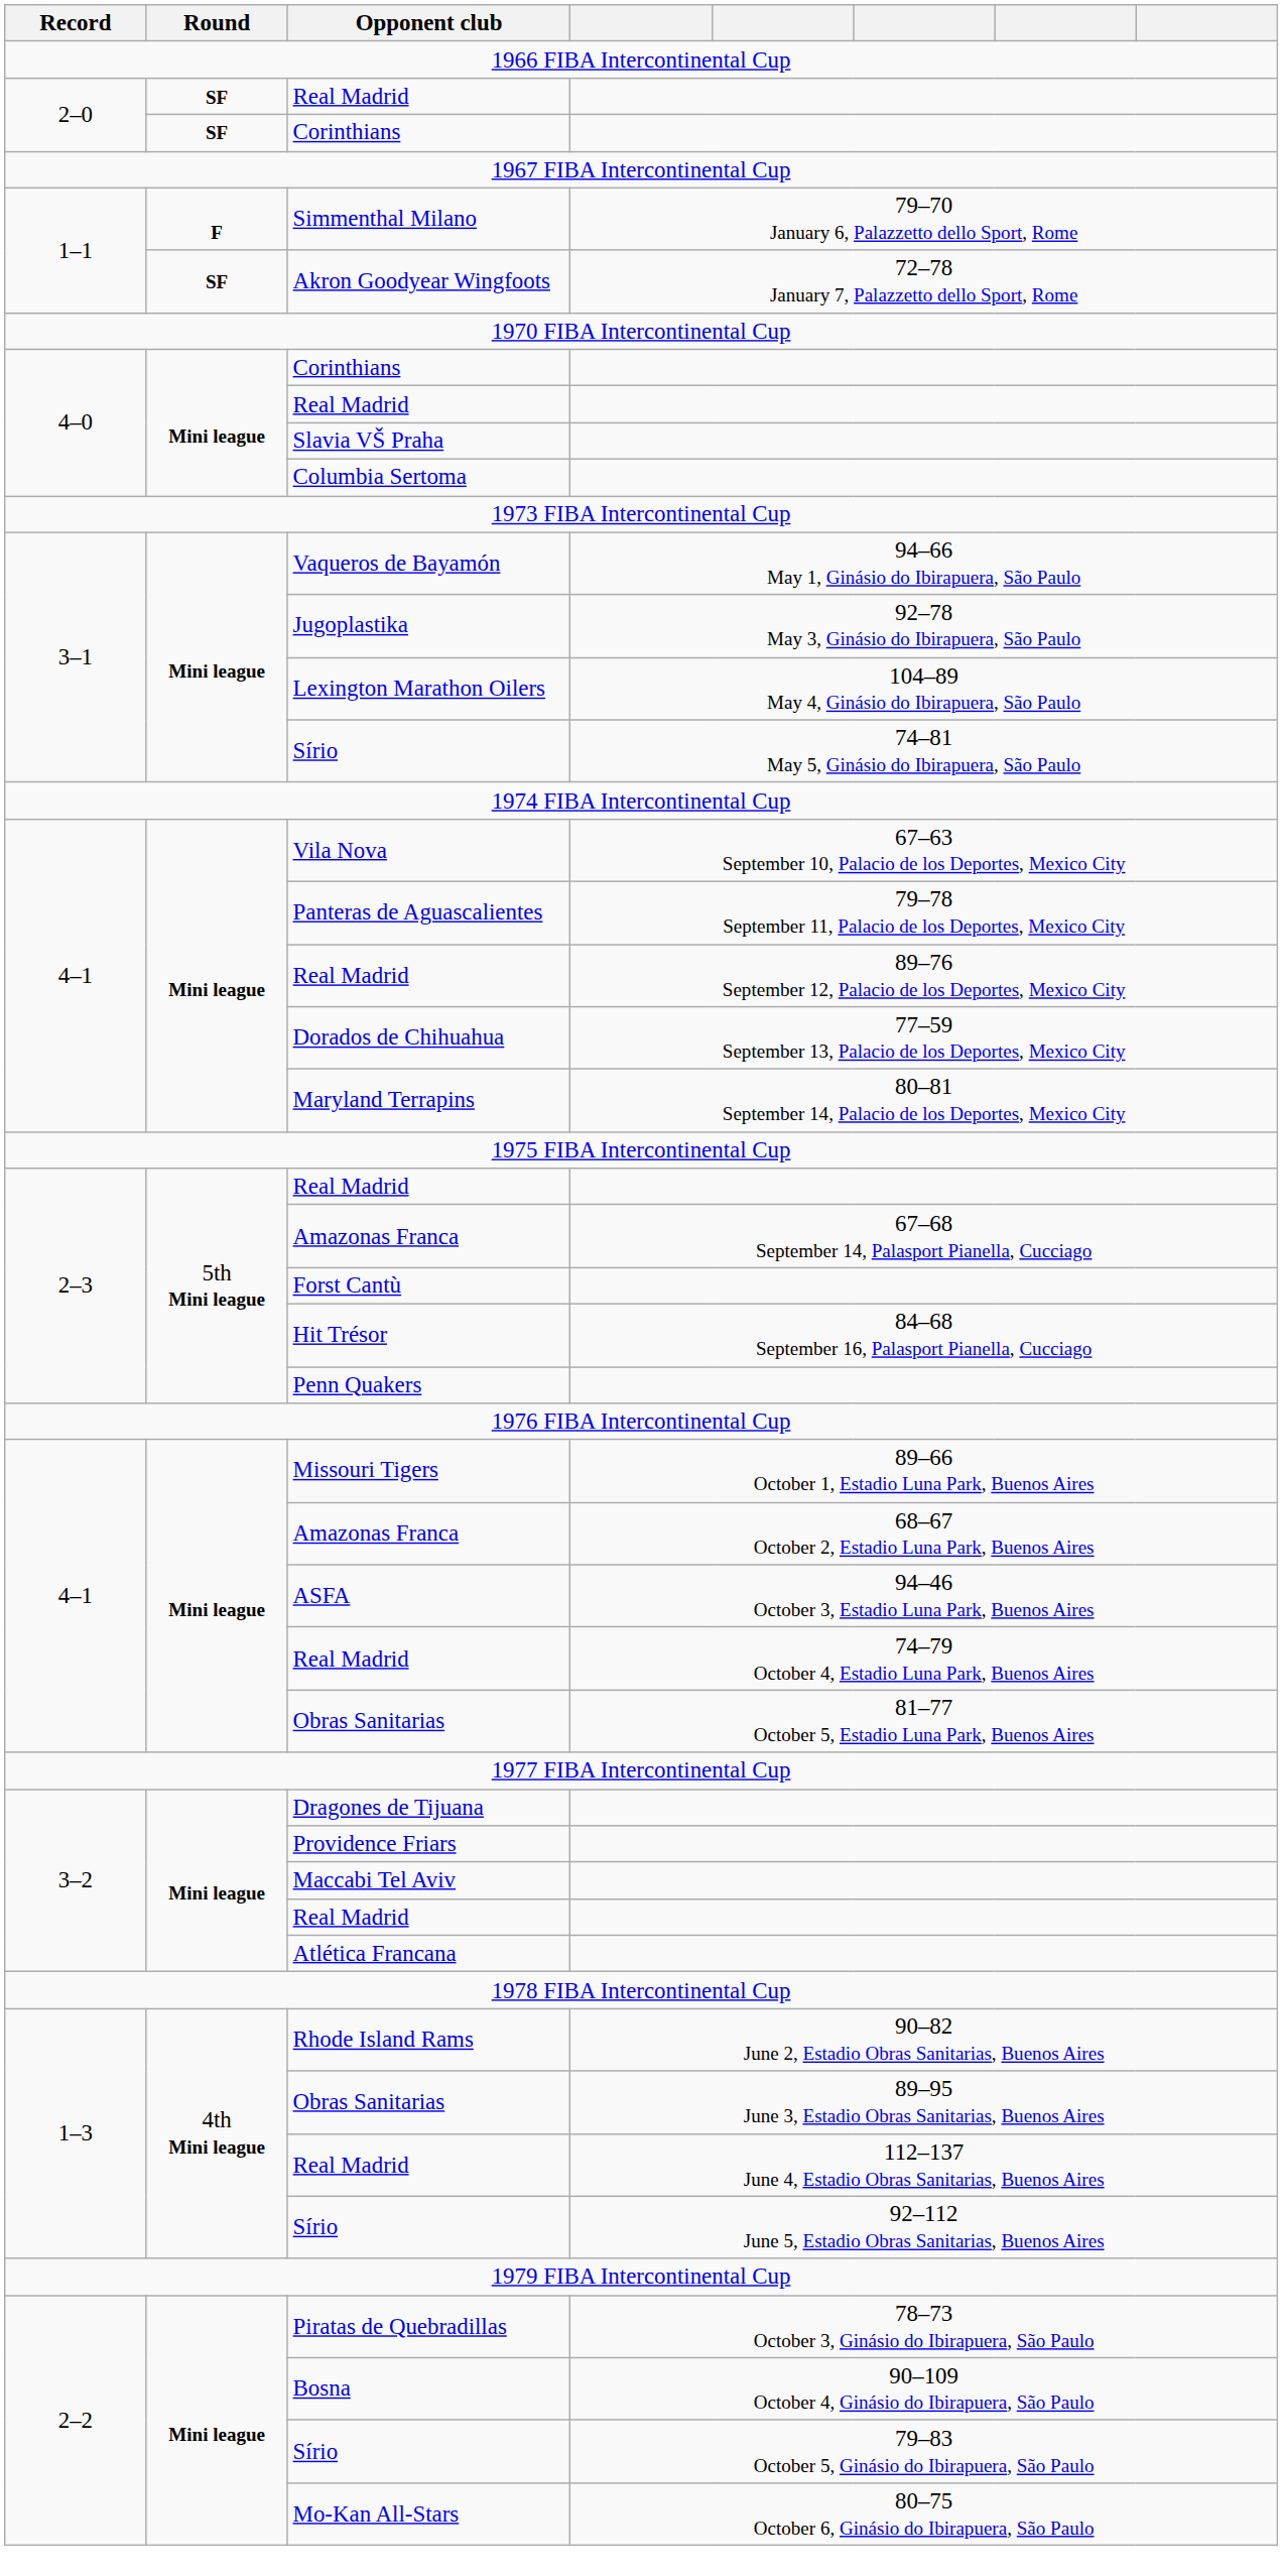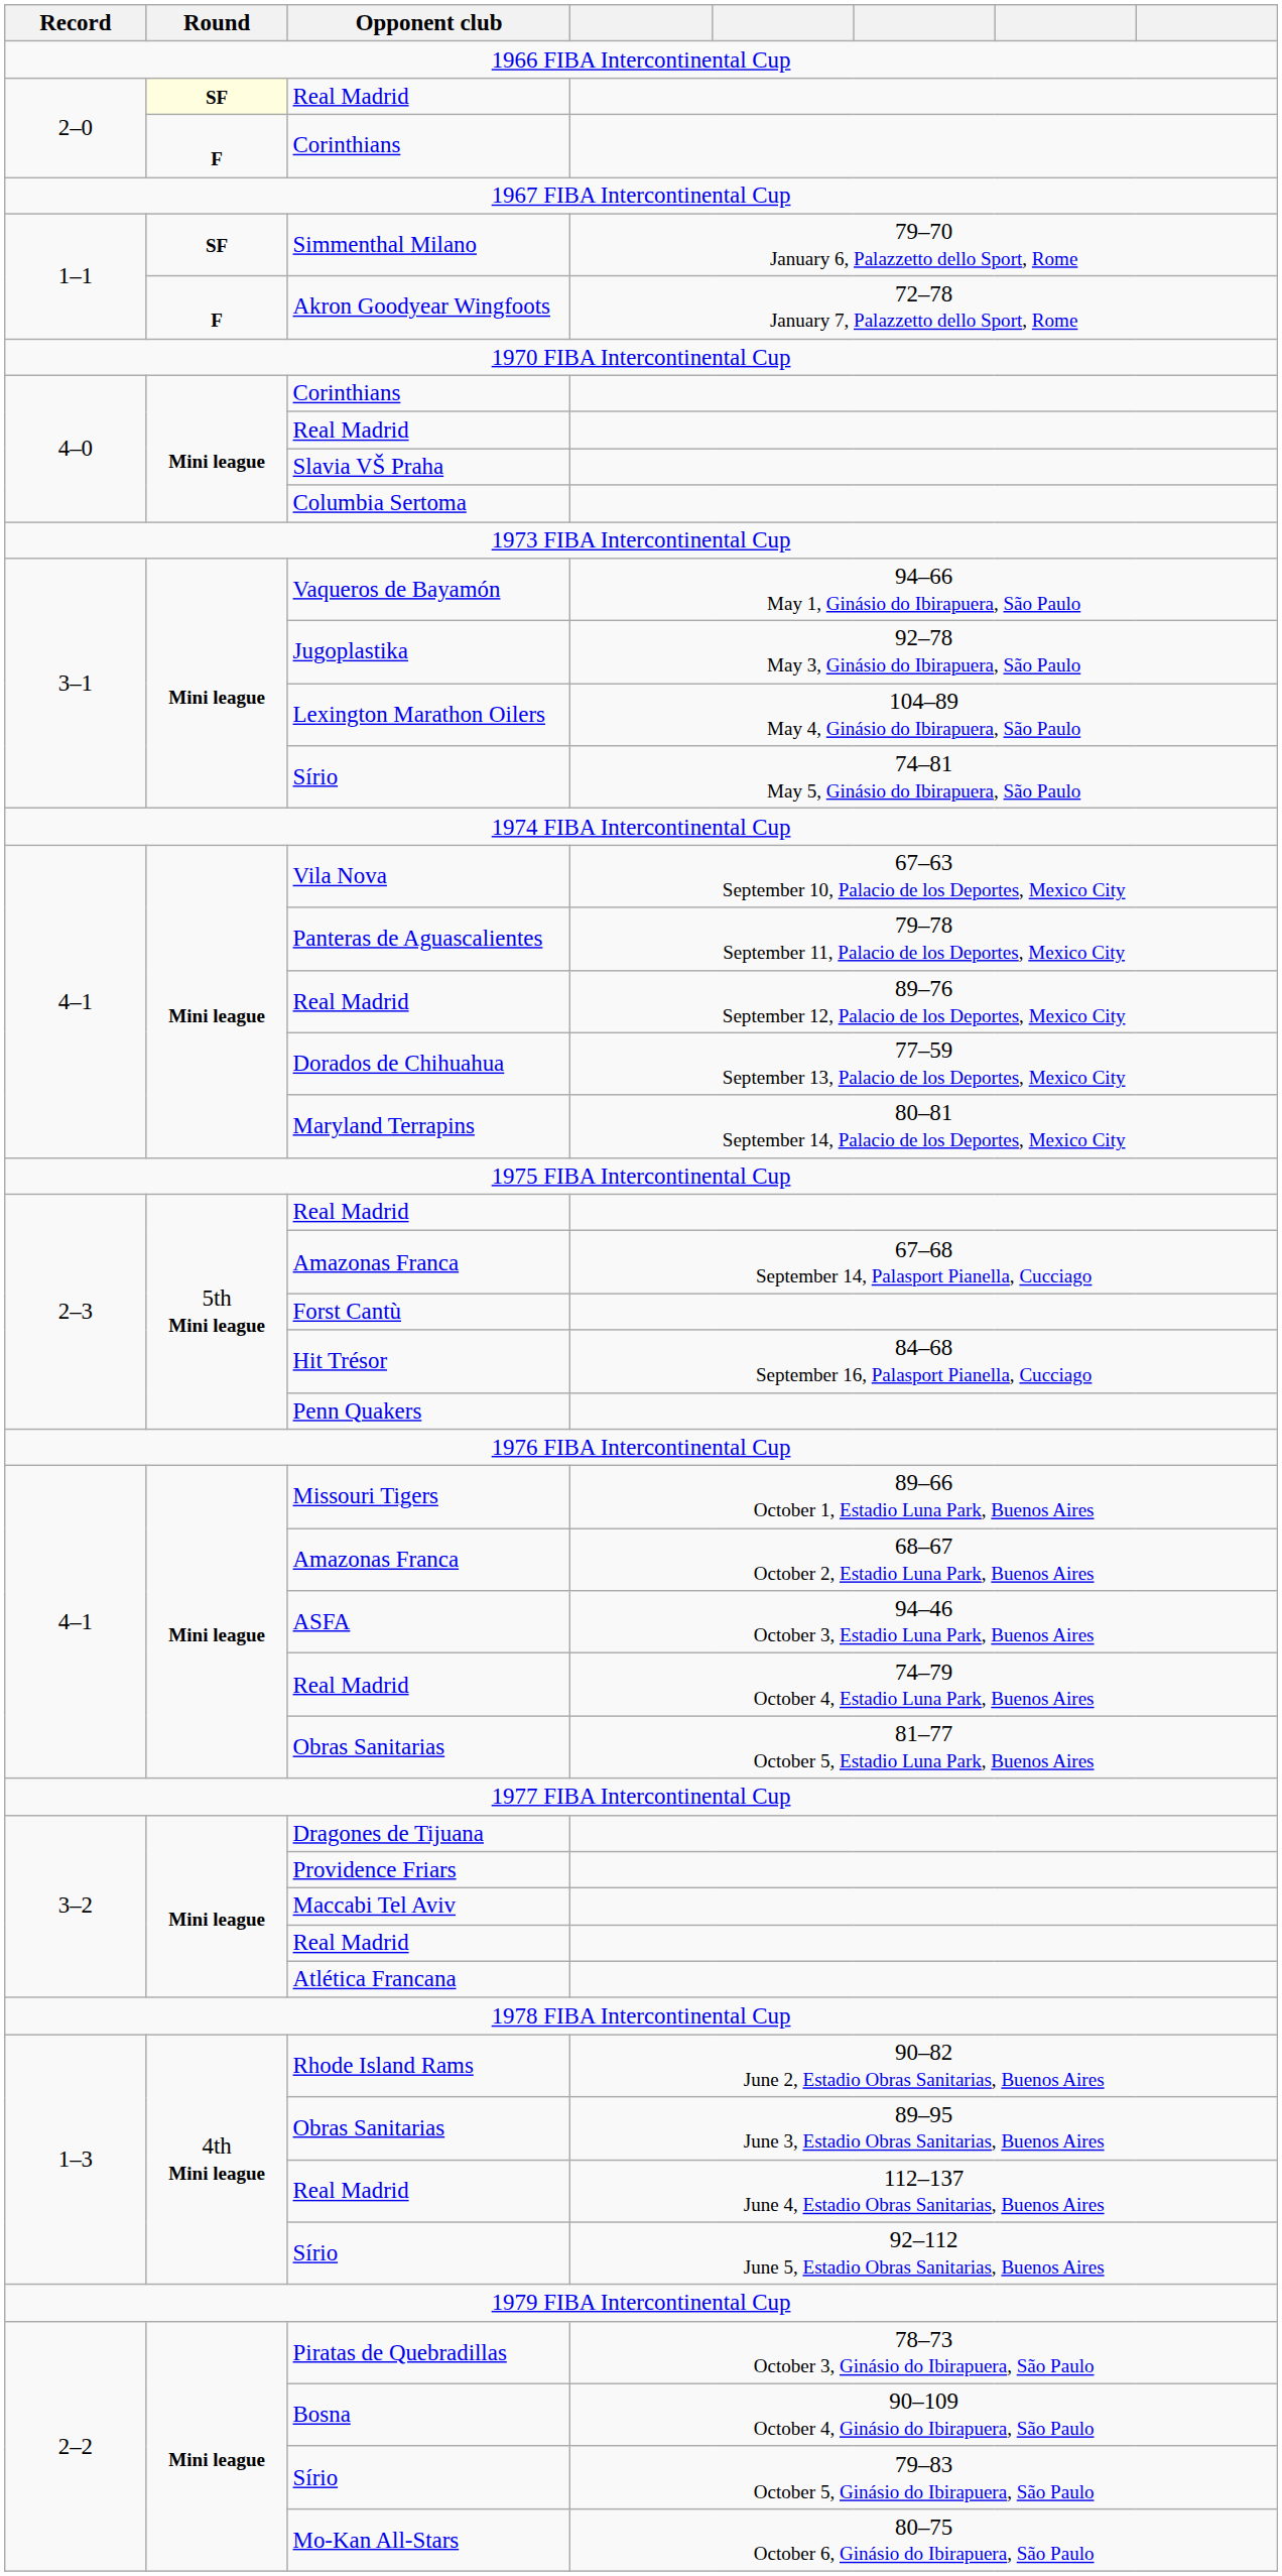2–0 / Real Madrid | Round: no background -> lightyellow background
2–0 / Corinthians | Round: SF -> F
Simmenthal Milano | Round: F -> SF
Akron Goodyear Wingfoots | Round: SF -> F
